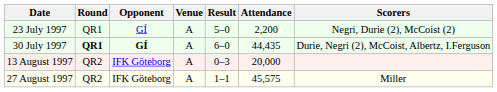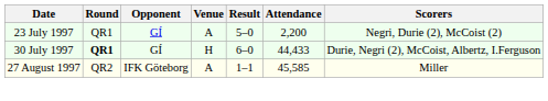30 July 1997 | Opponent: bold -> normal
30 July 1997 | Venue: A -> H
30 July 1997 | Attendance: 44,435 -> 44,433
- row: 13 August 1997 | QR2 | IFK Göteborg | A | 0–3 | 20,000
27 August 1997 | Attendance: 45,575 -> 45,585
